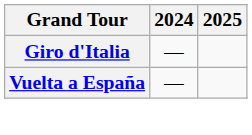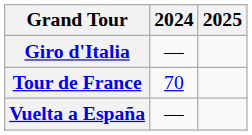+ row: Tour de France | 70
